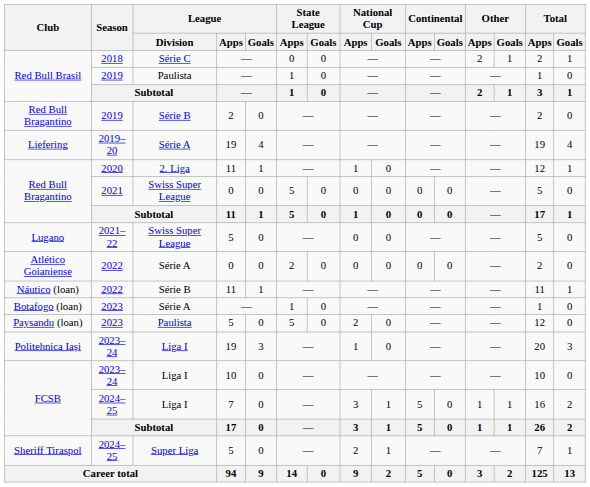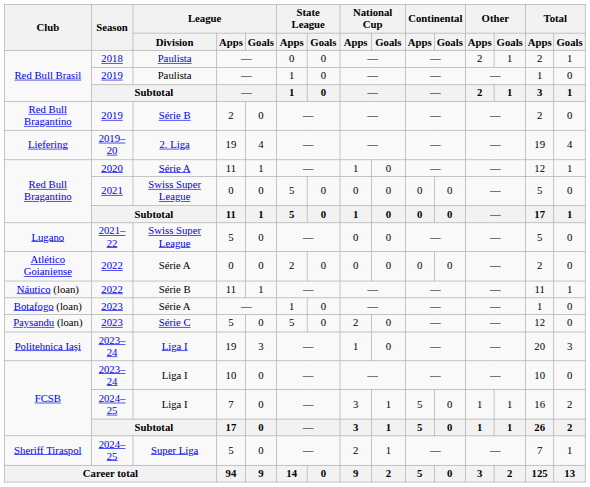Red Bull Brasil / 2018 | League / Division: Série C -> Paulista
Liefering | League / Division: Série A -> 2. Liga
Red Bull Bragantino / 2020 | League / Division: 2. Liga -> Série A
Paysandu (loan) | League / Division: Paulista -> Série C
